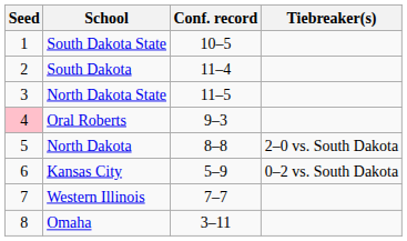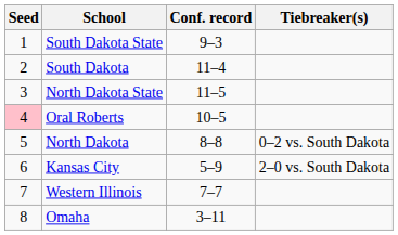South Dakota State | Conf. record: 10–5 -> 9–3
Oral Roberts | Conf. record: 9–3 -> 10–5
North Dakota | Tiebreaker(s): 2–0 vs. South Dakota -> 0–2 vs. South Dakota
Kansas City | Tiebreaker(s): 0–2 vs. South Dakota -> 2–0 vs. South Dakota
